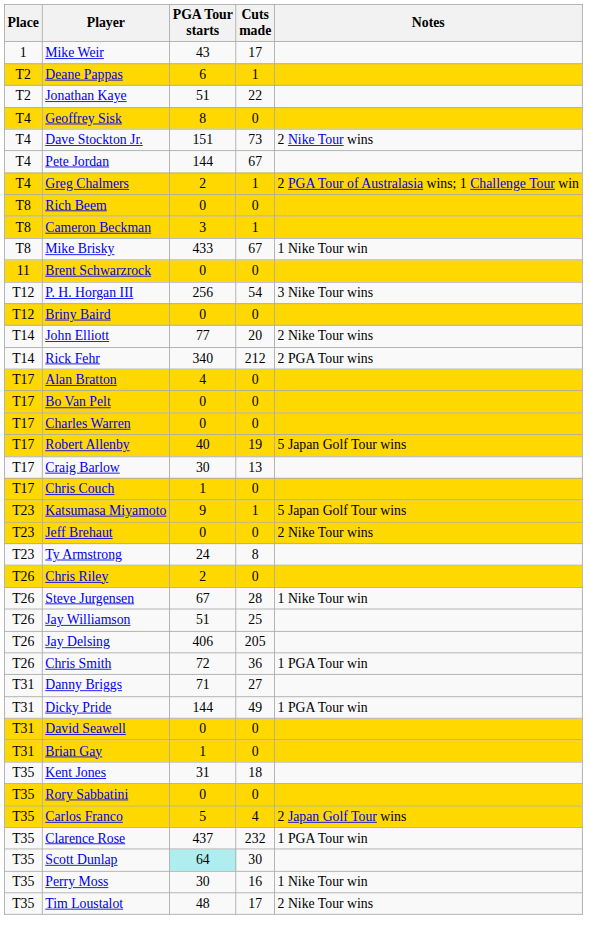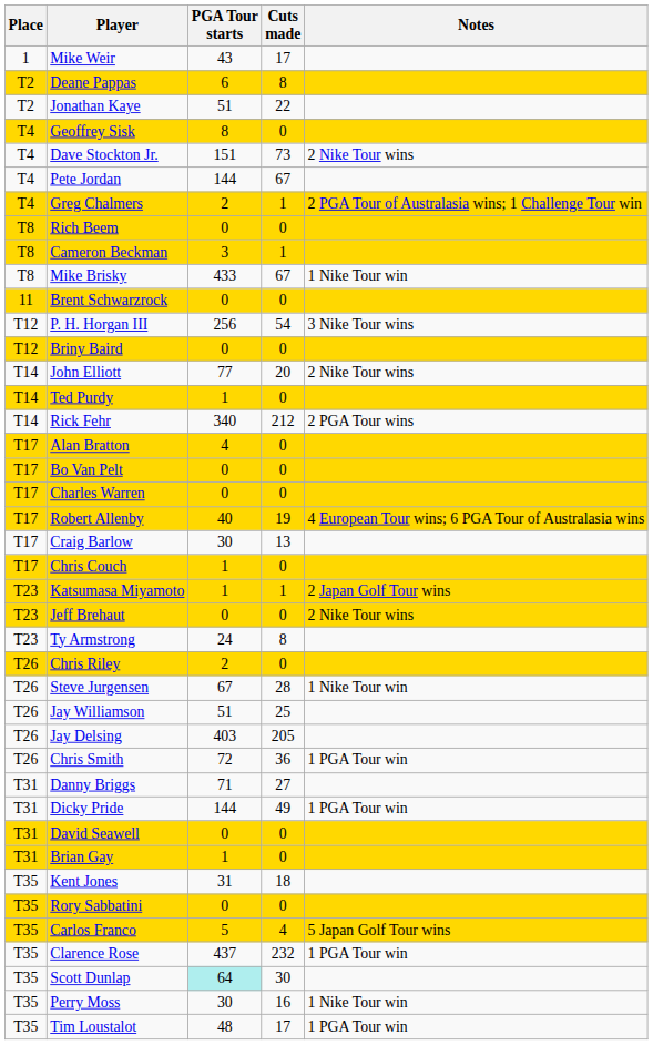Deane Pappas | Cuts made: 1 -> 8
+ row: T14 | Ted Purdy | 1 | 0
Robert Allenby | Notes: 5 Japan Golf Tour wins -> 4 European Tour wins; 6 PGA Tour of Australasia wins
Katsumasa Miyamoto | PGA Tour starts: 9 -> 1
Katsumasa Miyamoto | Notes: 5 Japan Golf Tour wins -> 2 Japan Golf Tour wins
Jay Delsing | PGA Tour starts: 406 -> 403
Carlos Franco | Notes: 2 Japan Golf Tour wins -> 5 Japan Golf Tour wins
Tim Loustalot | Notes: 2 Nike Tour wins -> 1 PGA Tour win
